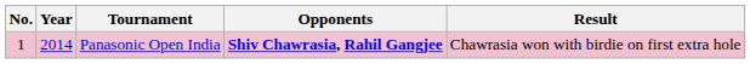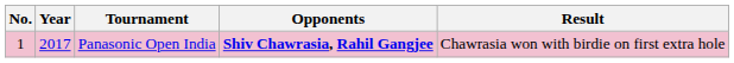Panasonic Open India | Year: 2014 -> 2017
